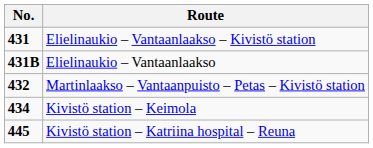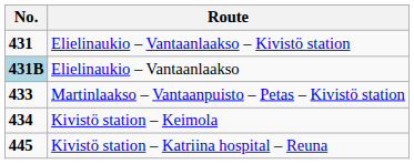Elielinaukio – Vantaanlaakso | No.: no background -> lightblue background
Martinlaakso – Vantaanpuisto – Petas – Kivistö station | No.: 432 -> 433
